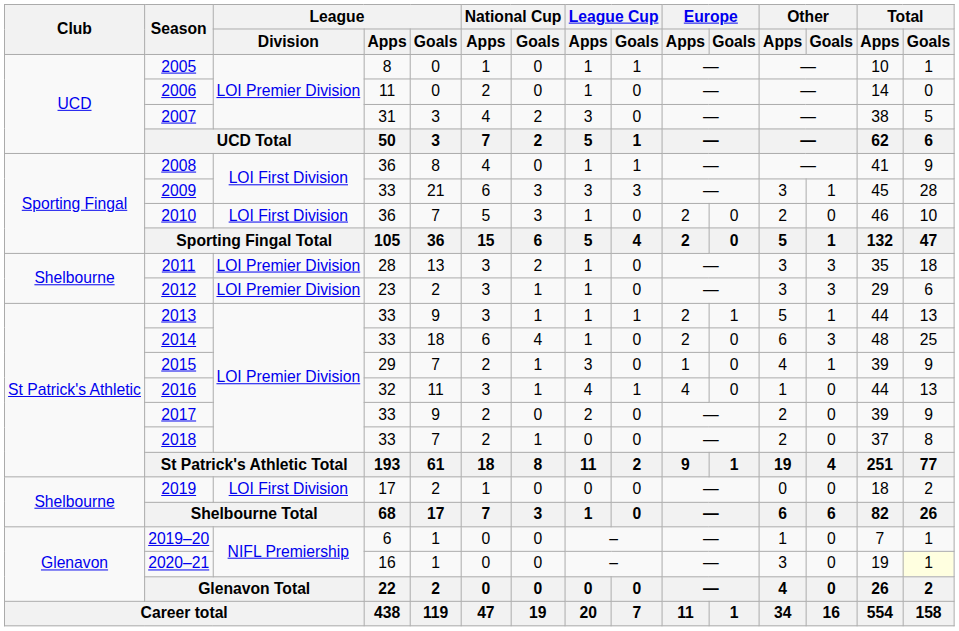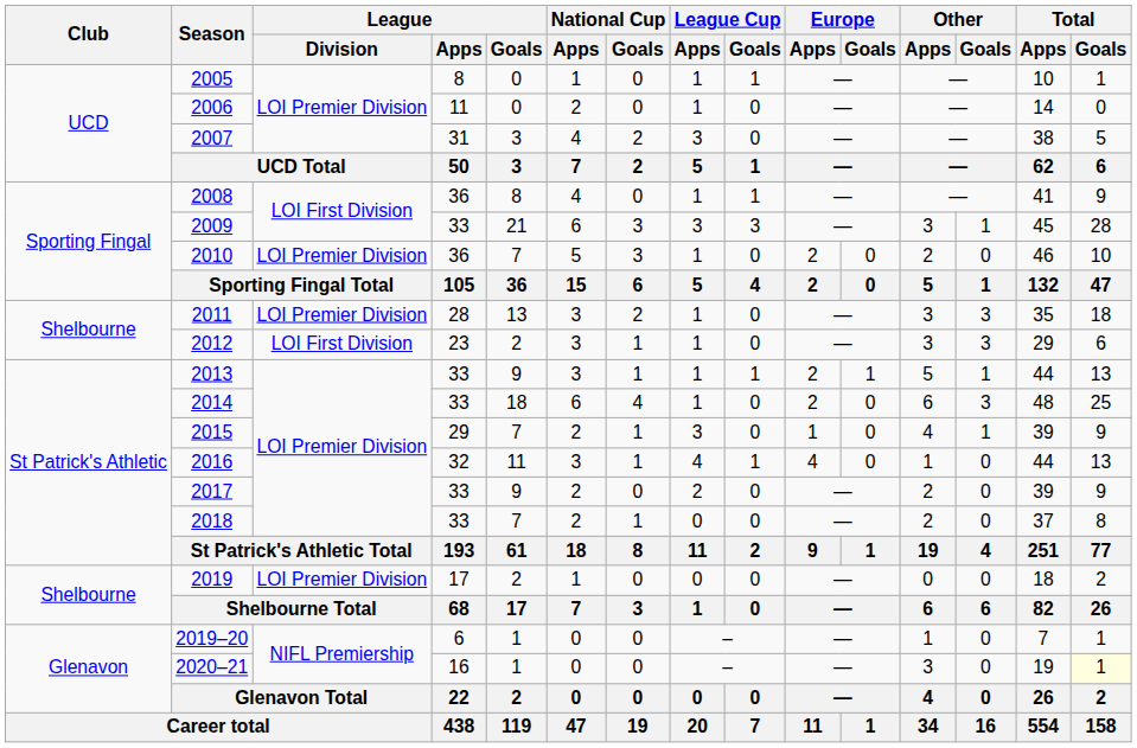2010 | League / Division: LOI First Division -> LOI Premier Division
2012 | League / Division: LOI Premier Division -> LOI First Division
2019 | League / Division: LOI First Division -> LOI Premier Division
